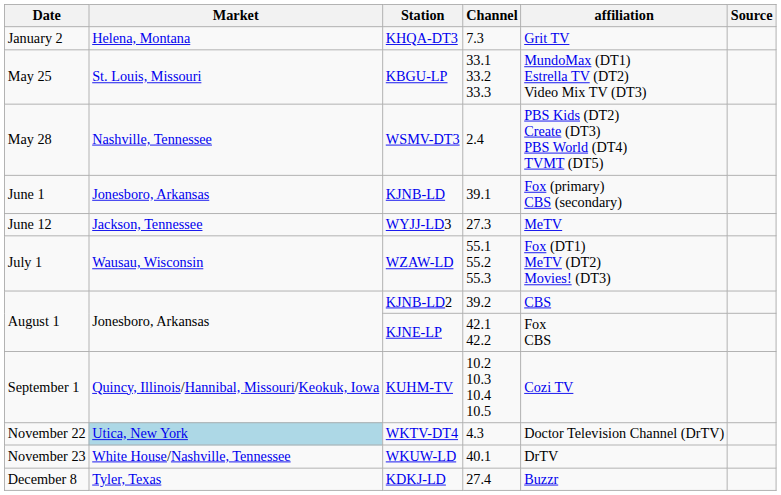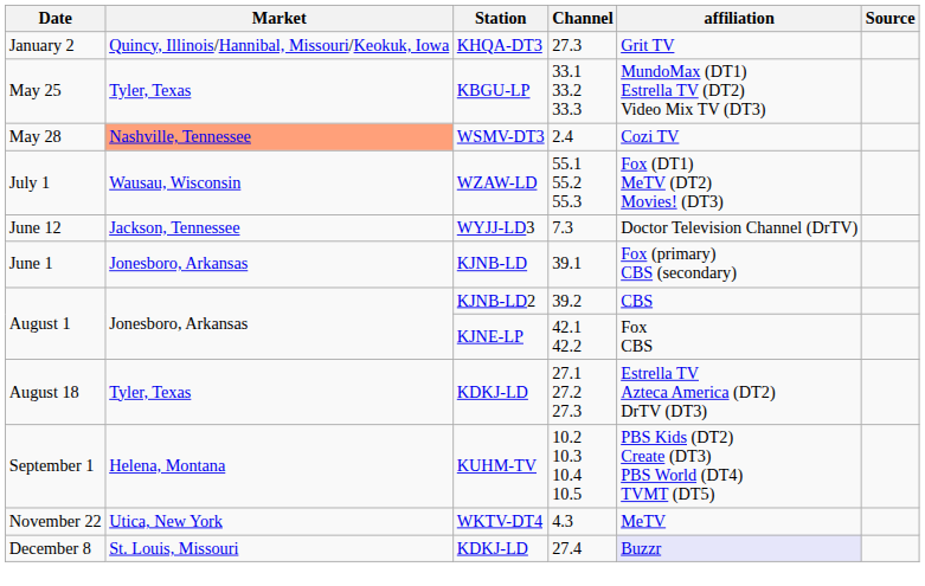January 2 | Market: Helena, Montana -> Quincy, Illinois/Hannibal, Missouri/Keokuk, Iowa
January 2 | Channel: 7.3 -> 27.3
May 25 | Market: St. Louis, Missouri -> Tyler, Texas
May 28 | Market: no background -> lightsalmon background
May 28 | affiliation: PBS Kids (DT2) Create (DT3) PBS World (DT4) TVMT (DT5) -> Cozi TV
rows swapped: June 1 <-> July 1
June 12 | Channel: 27.3 -> 7.3
June 12 | affiliation: MeTV -> Doctor Television Channel (DrTV)
+ row: August 18 | Tyler, Texas | KDKJ-LD | 27.1 27.2 27.3 | Estrella TV Azteca America (DT2) DrTV (DT3)
September 1 | Market: Quincy, Illinois/Hannibal, Missouri/Keokuk, Iowa -> Helena, Montana
September 1 | affiliation: Cozi TV -> PBS Kids (DT2) Create (DT3) PBS World (DT4) TVMT (DT5)
November 22 | Market: lightblue background -> no background
November 22 | affiliation: Doctor Television Channel (DrTV) -> MeTV
- row: November 23 | White House/Nashville, Tennessee | WKUW-LD | 40.1 | DrTV
December 8 | Market: Tyler, Texas -> St. Louis, Missouri
December 8 | affiliation: no background -> lavender background
